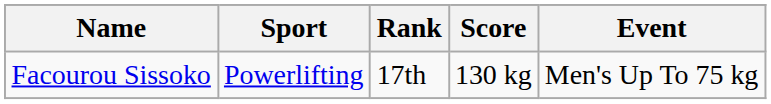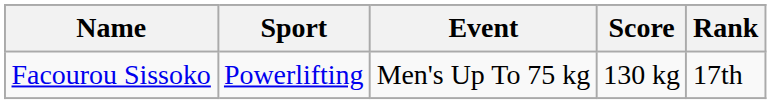columns swapped: Event <-> Rank
